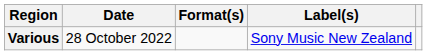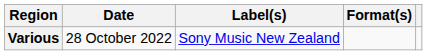columns swapped: Format(s) <-> Label(s)
